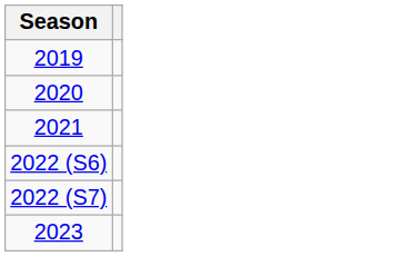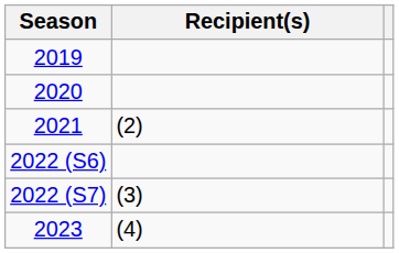+ column: Recipient(s) | (2) | (3) | (4)
